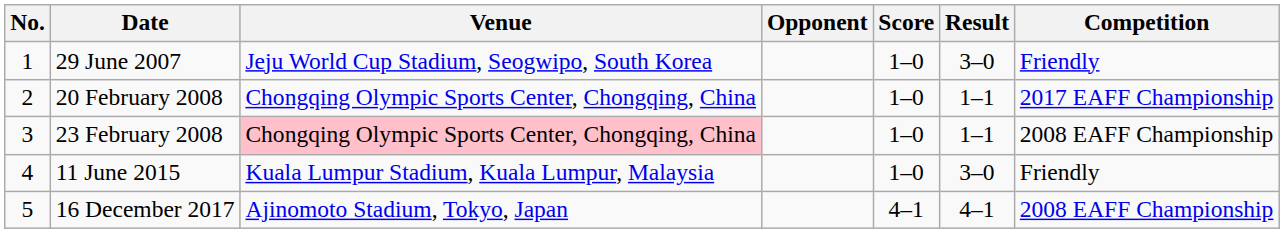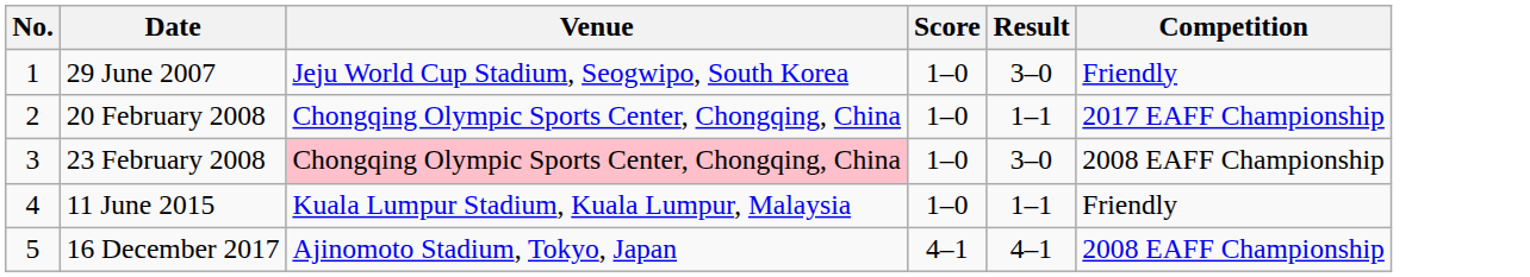- column: Opponent
23 February 2008 | Result: 1–1 -> 3–0
11 June 2015 | Result: 3–0 -> 1–1
